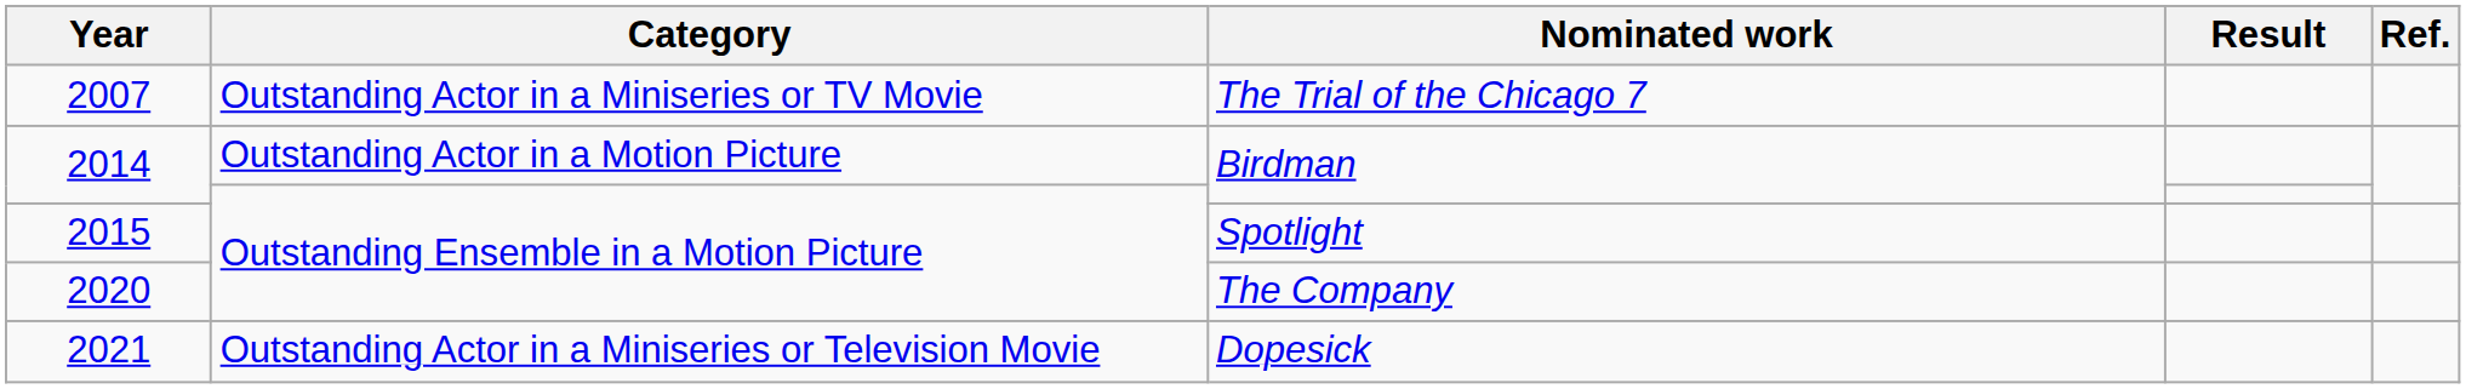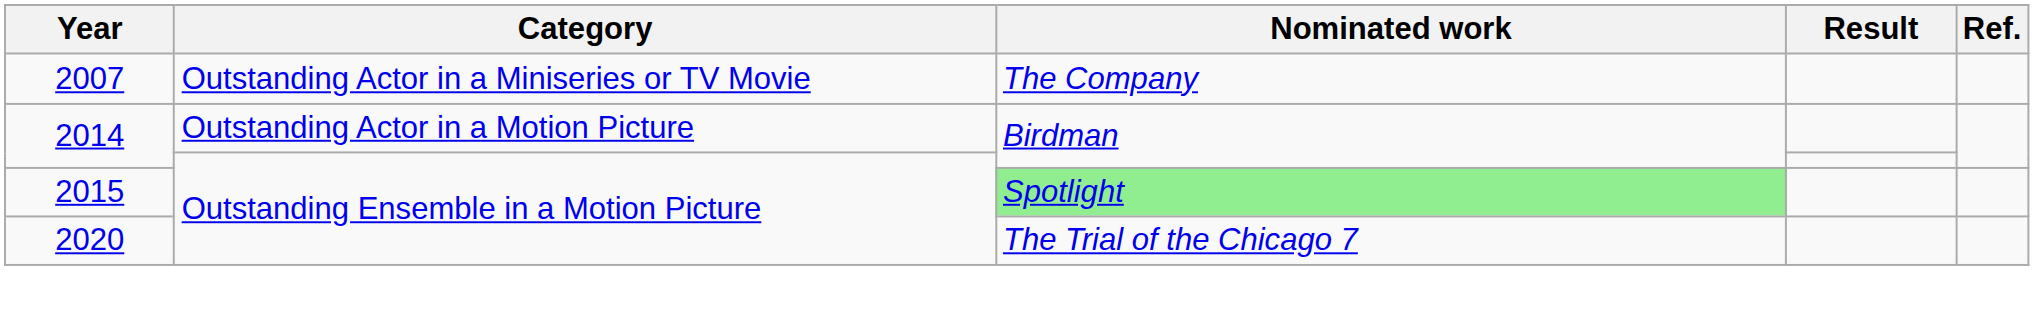2007 | Nominated work: The Trial of the Chicago 7 -> The Company
2015 | Nominated work: no background -> lightgreen background
2020 | Nominated work: The Company -> The Trial of the Chicago 7
- row: 2021 | Outstanding Actor in a Miniseries or Television Movie | Dopesick
